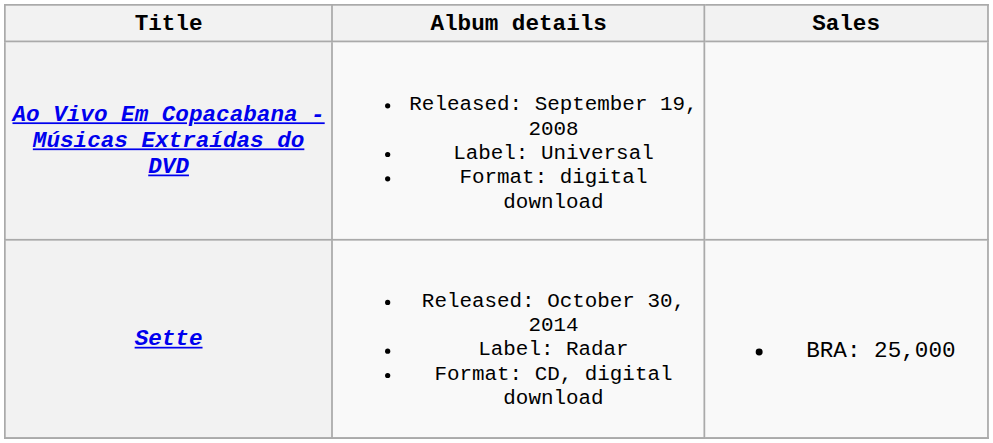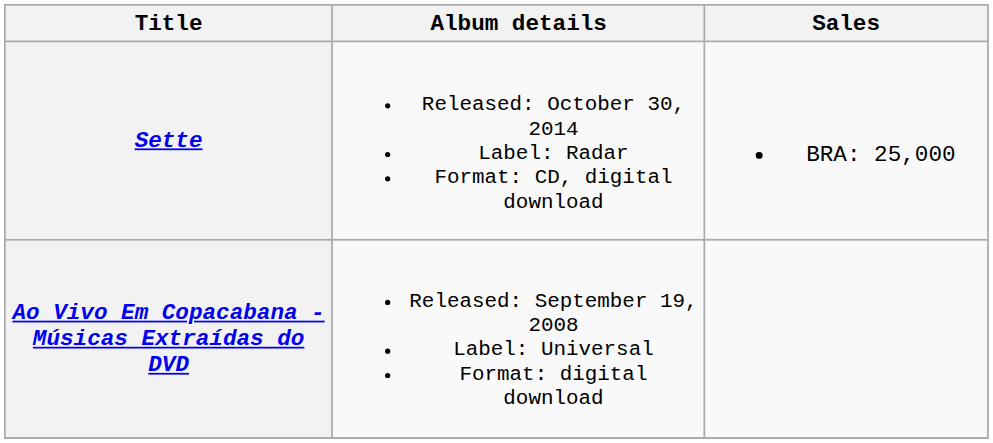rows swapped: Ao Vivo Em Copacabana - Músicas Extraídas do DVD <-> Sette
